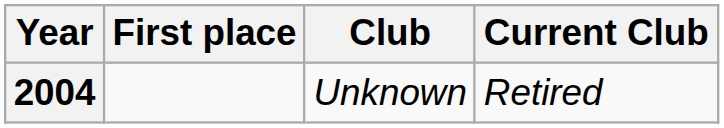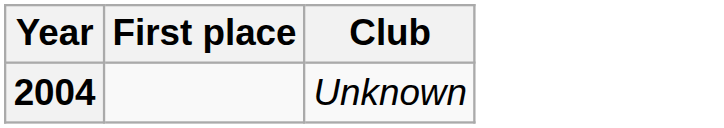- column: Current Club | Retired
